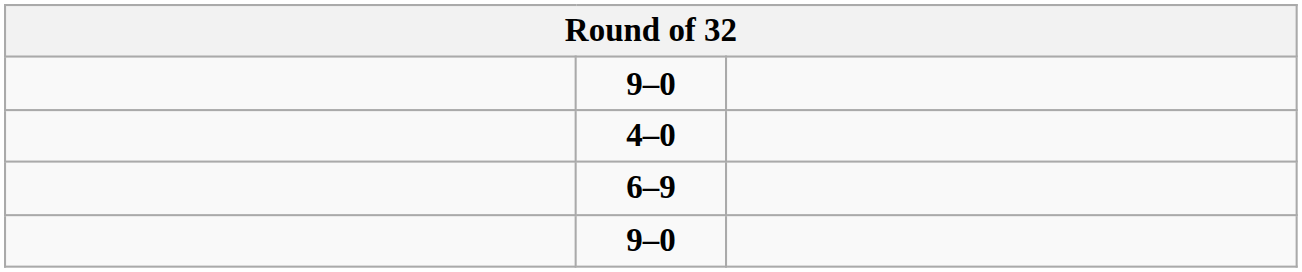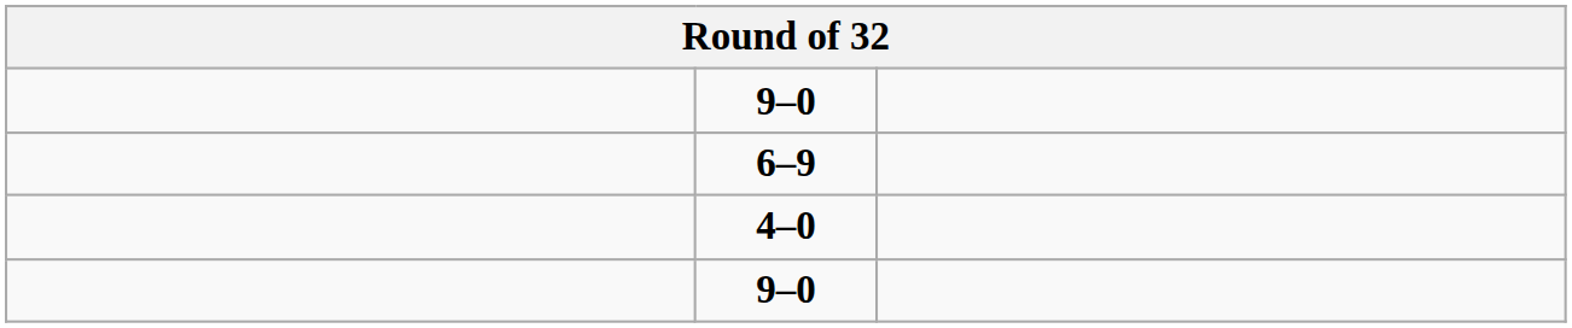rows swapped: 4–0 <-> 6–9
